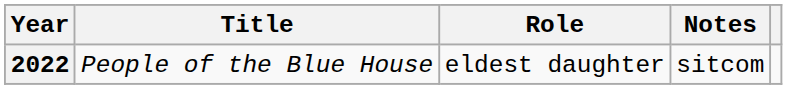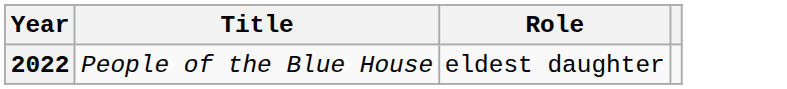- column: Notes | sitcom
